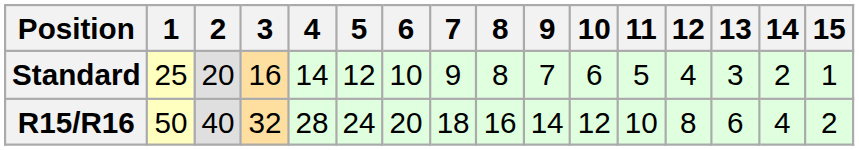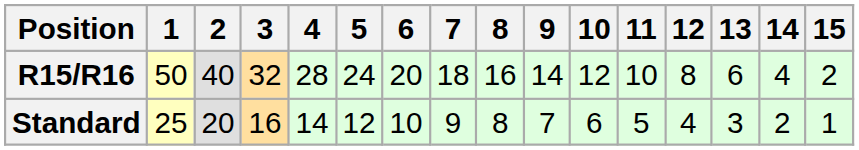rows swapped: Standard <-> R15/R16
